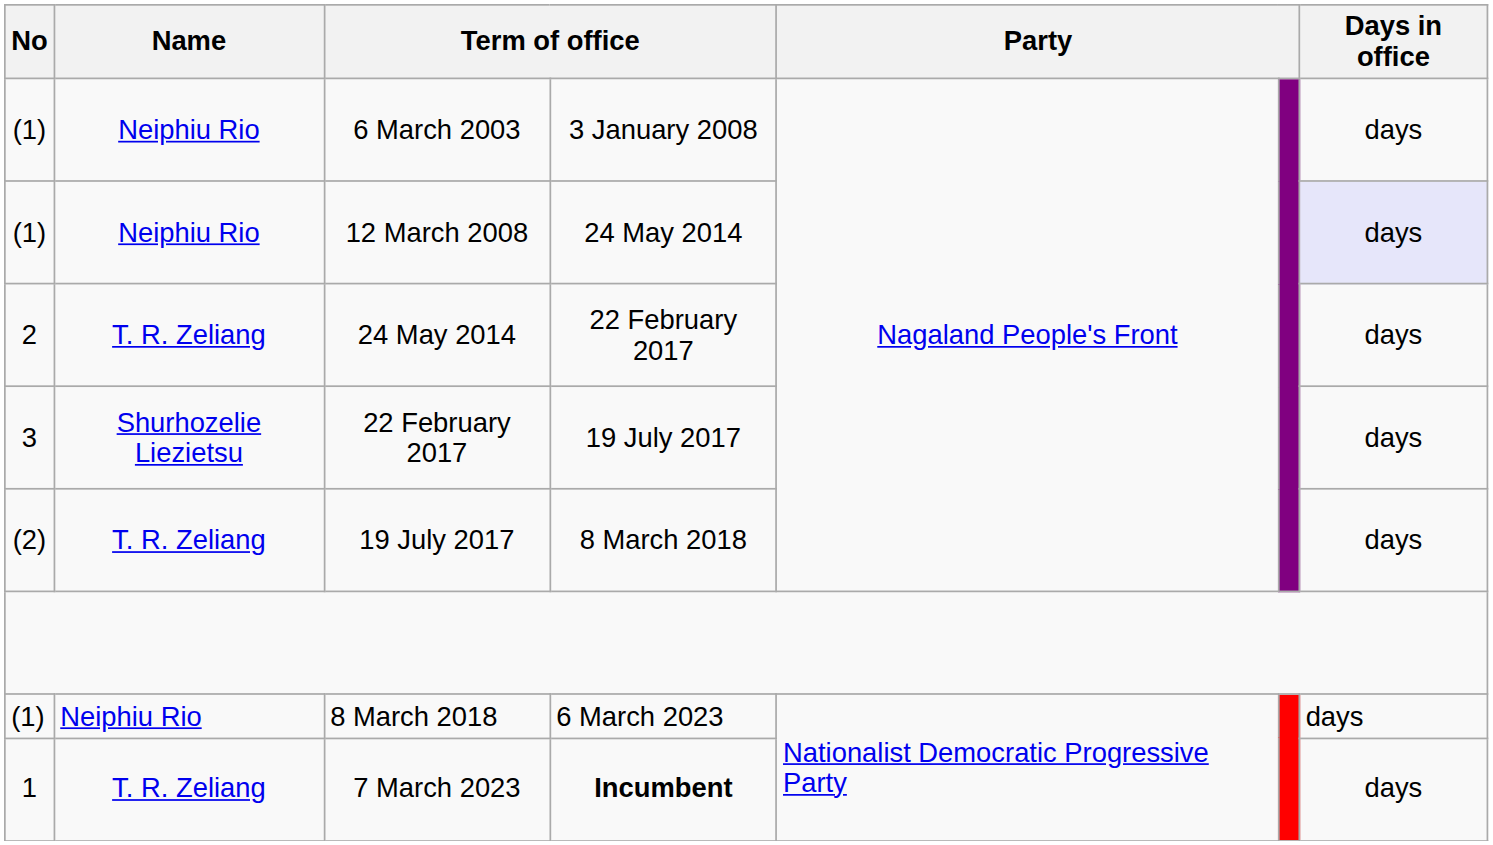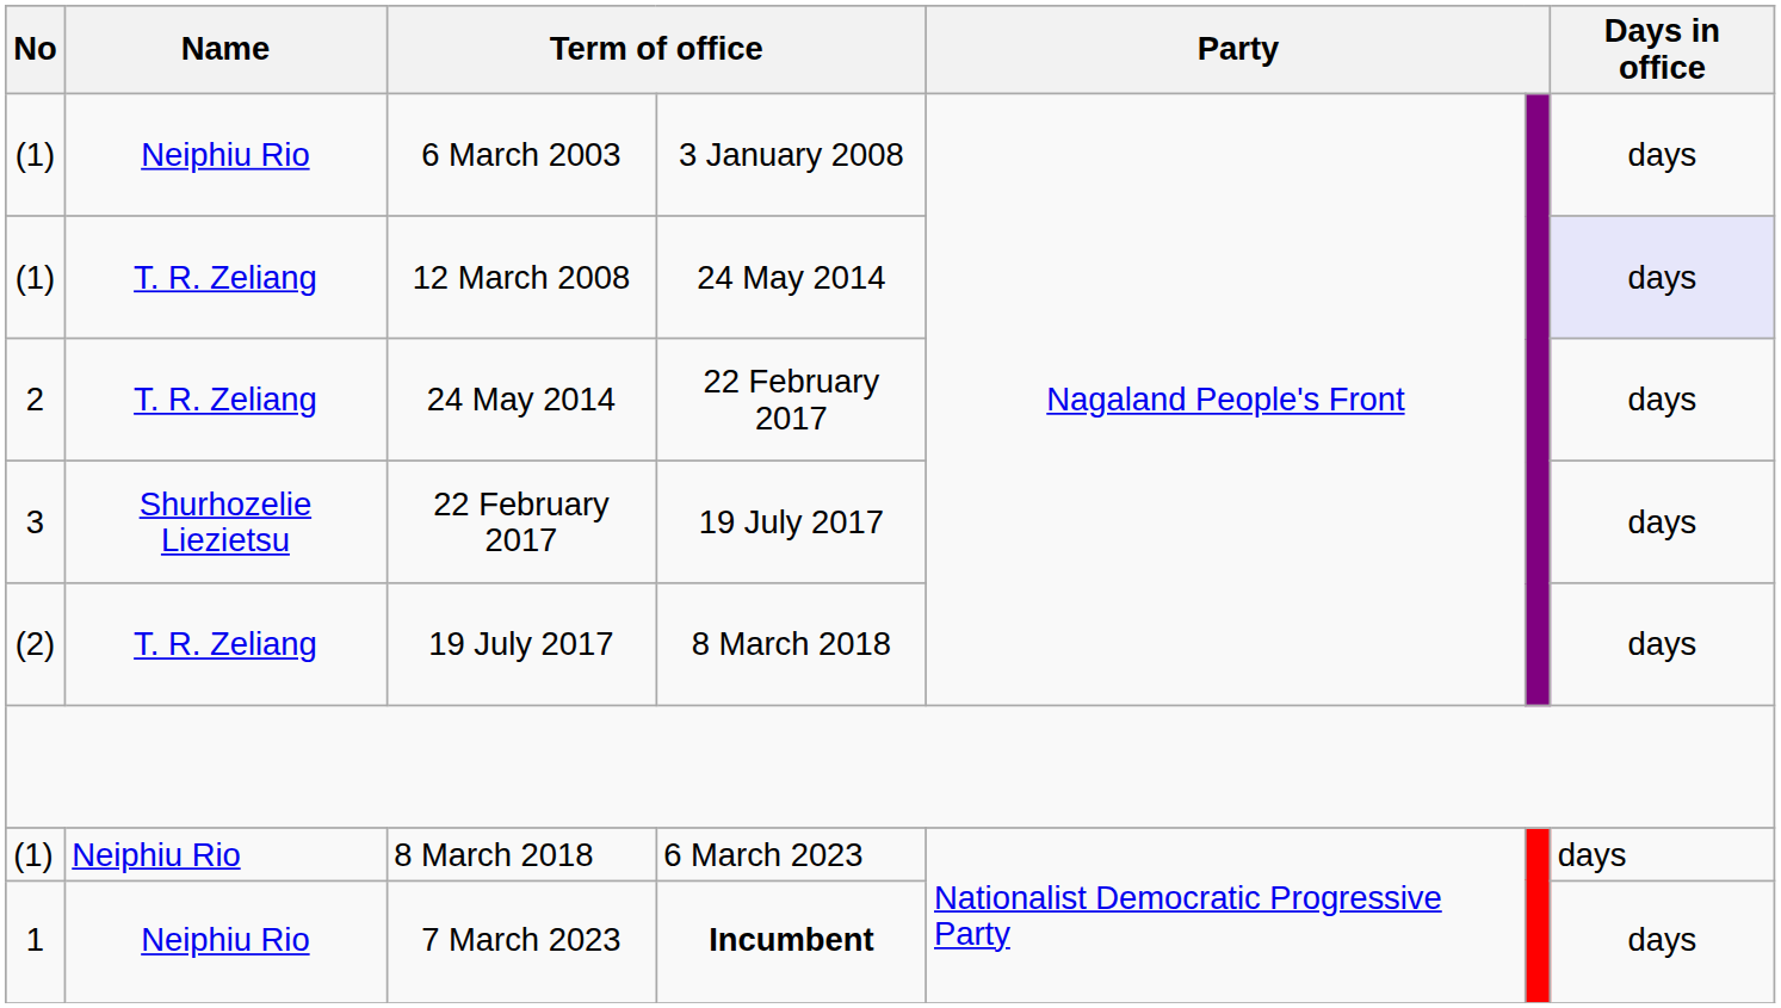12 March 2008 | Name: Neiphiu Rio -> T. R. Zeliang
7 March 2023 | Name: T. R. Zeliang -> Neiphiu Rio
